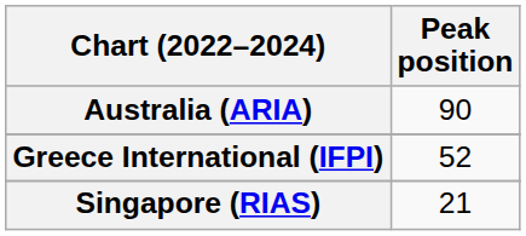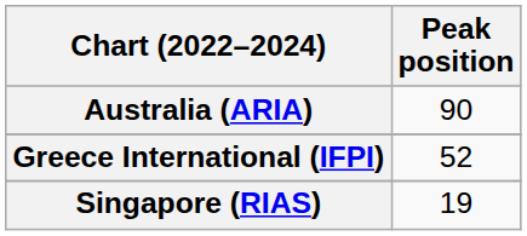Singapore (RIAS) | Peak position: 21 -> 19
